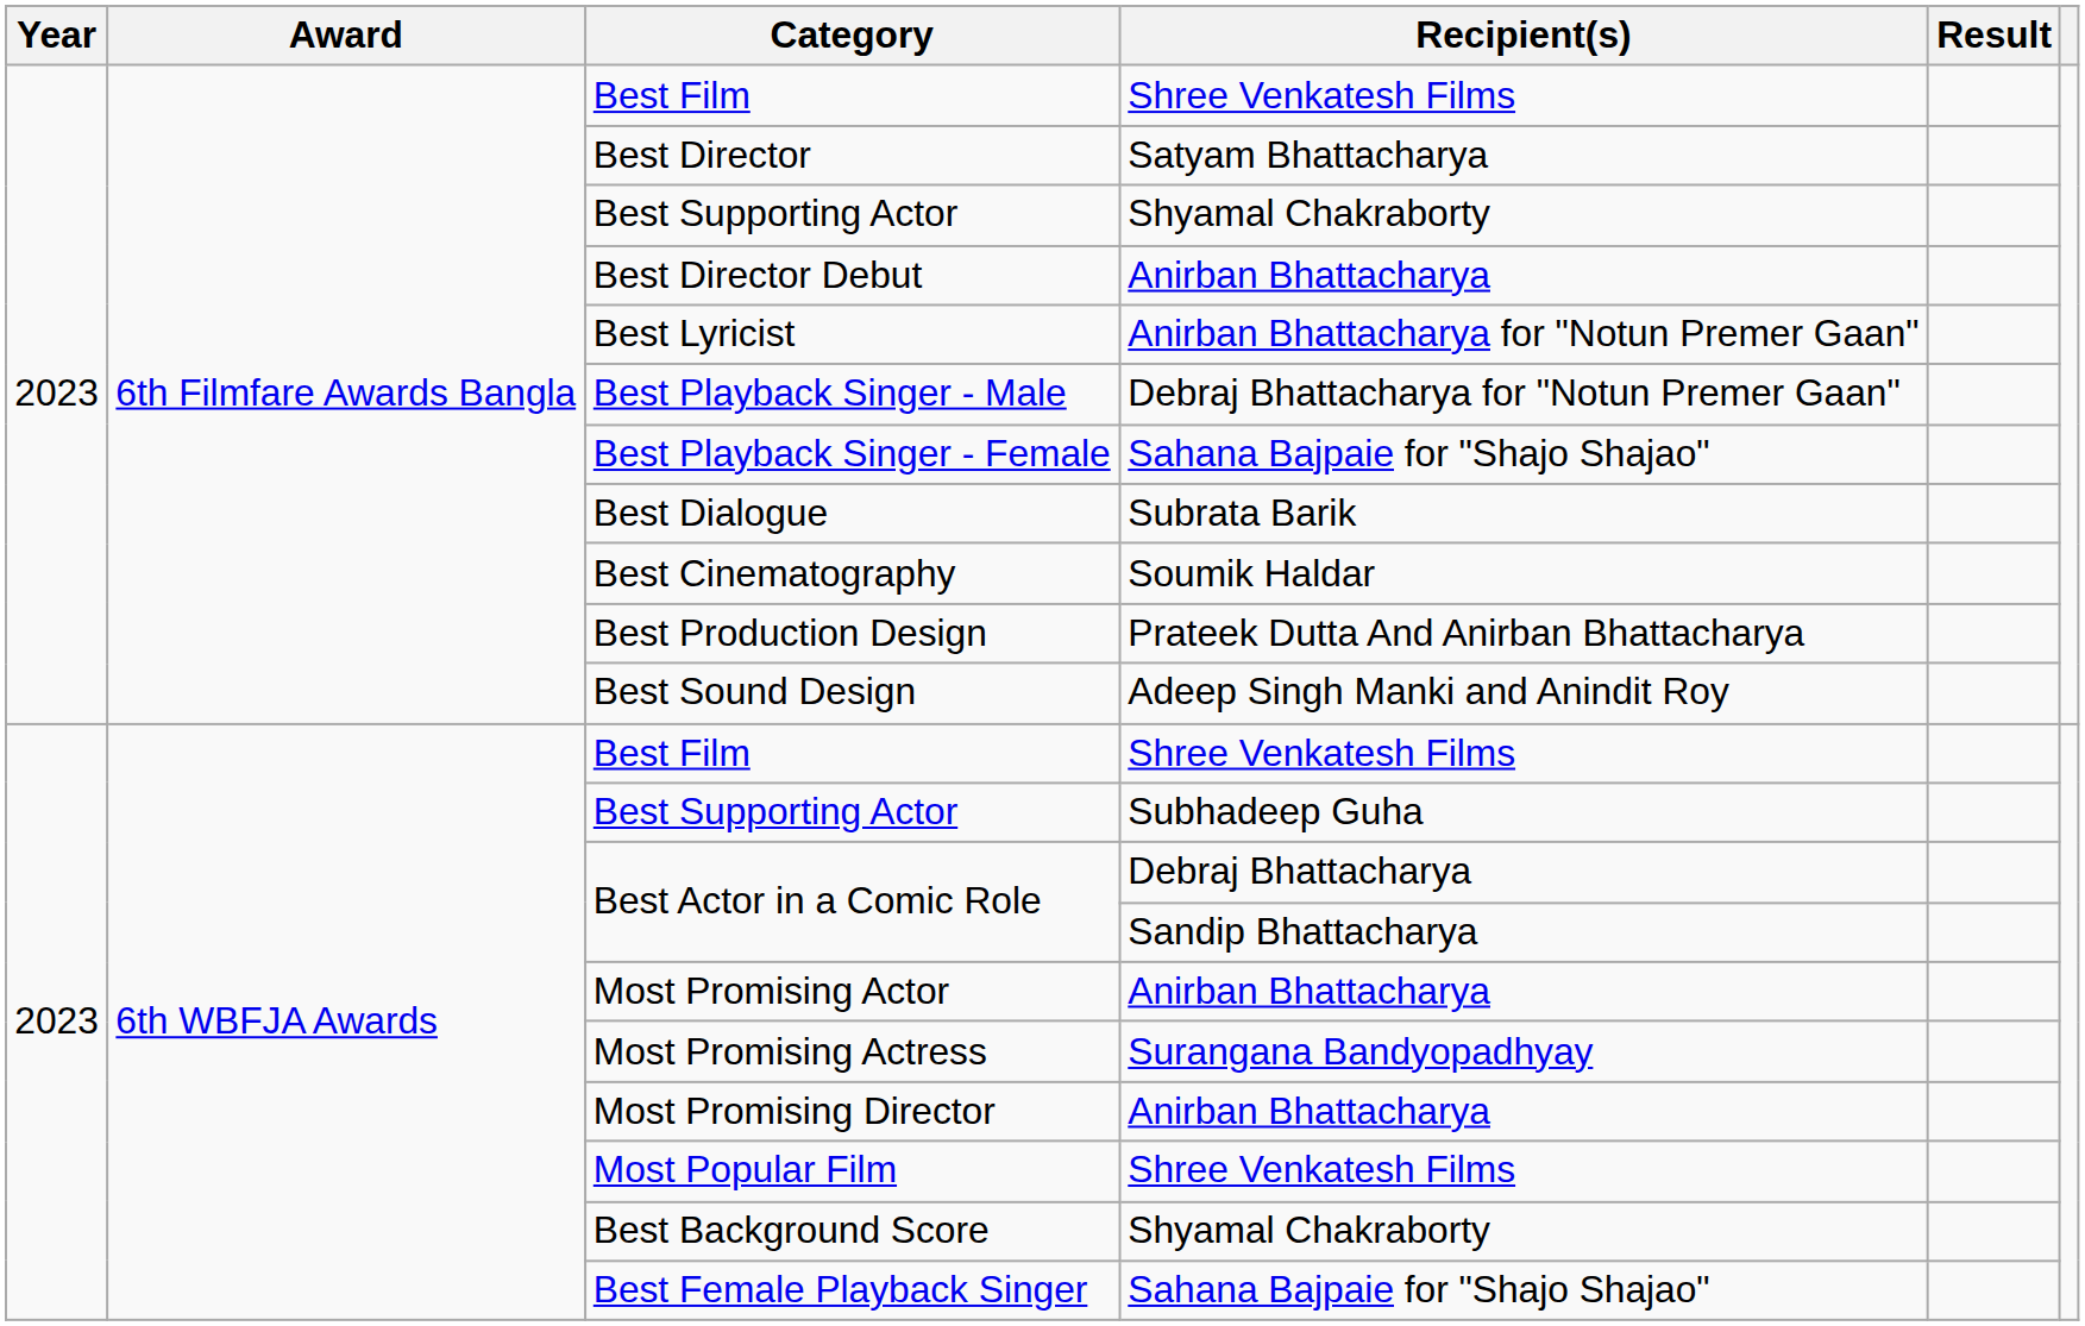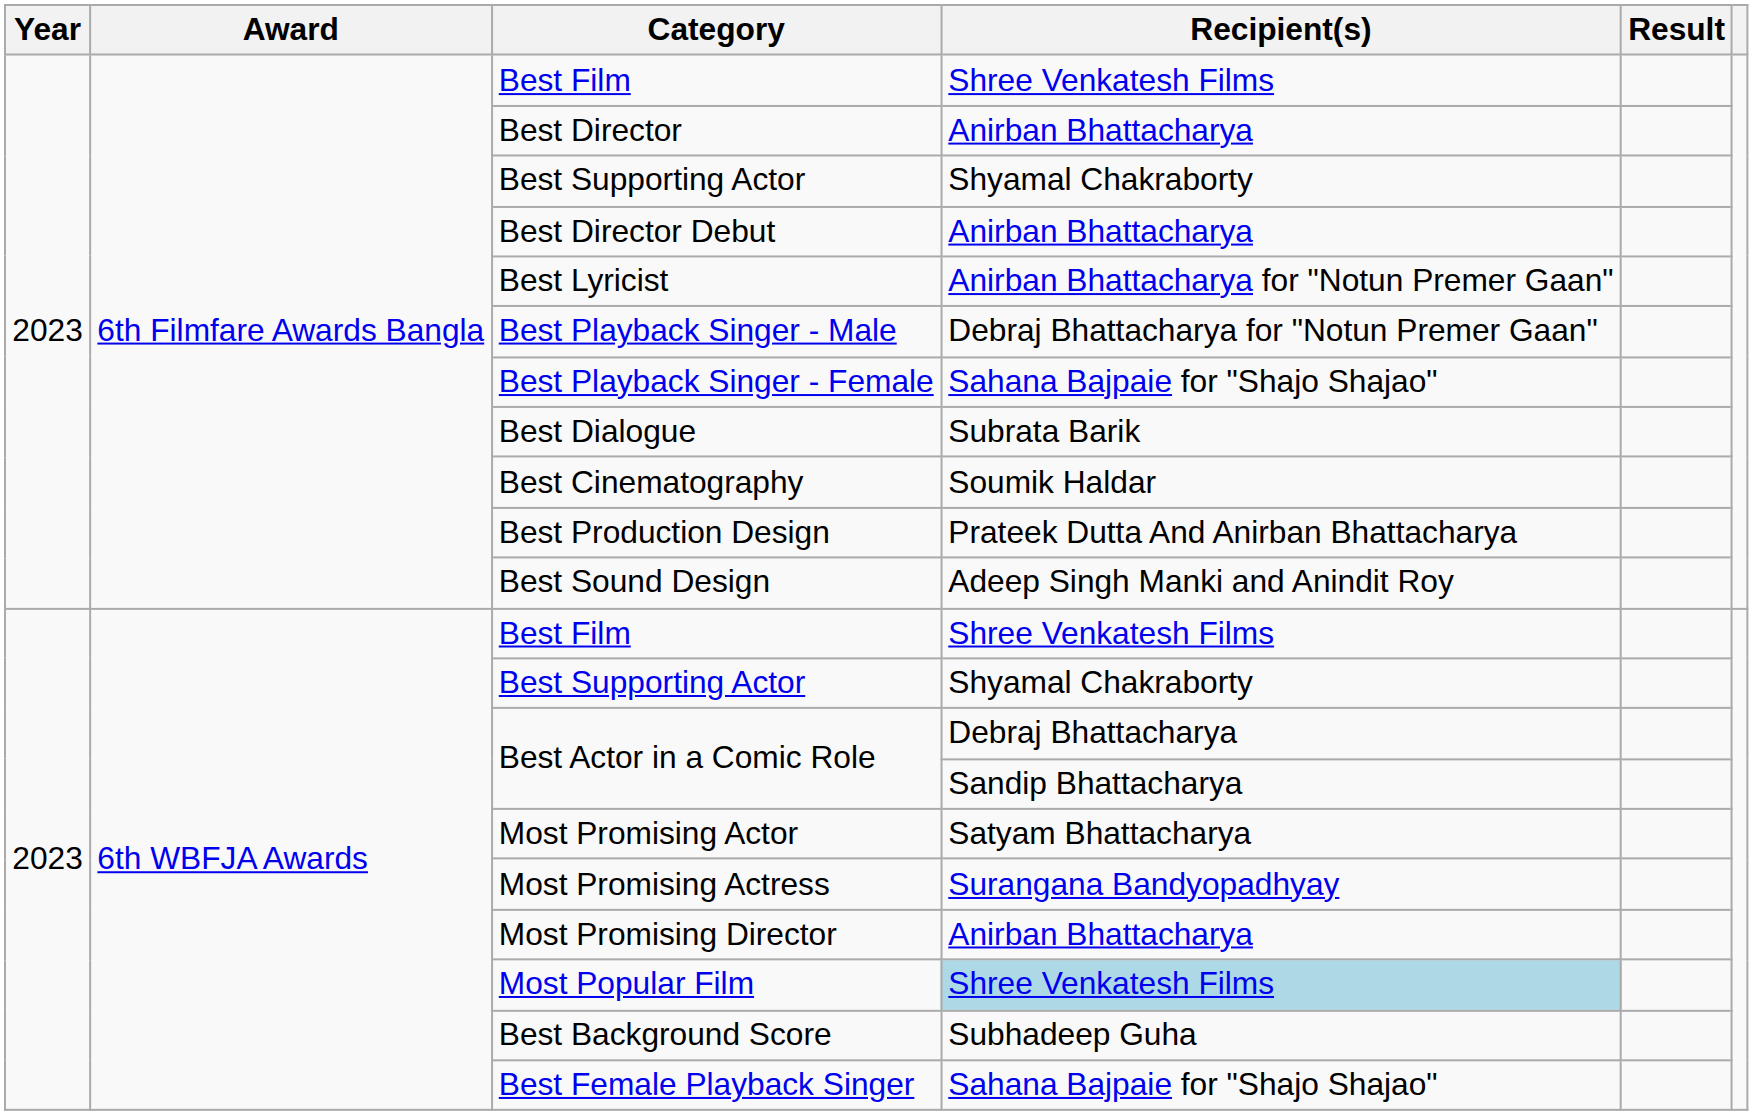Best Director | Recipient(s): Satyam Bhattacharya -> Anirban Bhattacharya
6th WBFJA Awards / Best Supporting Actor | Recipient(s): Subhadeep Guha -> Shyamal Chakraborty
Most Promising Actor | Recipient(s): Anirban Bhattacharya -> Satyam Bhattacharya
Most Popular Film | Recipient(s): no background -> lightblue background
Best Background Score | Recipient(s): Shyamal Chakraborty -> Subhadeep Guha
